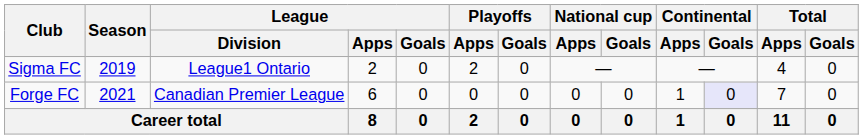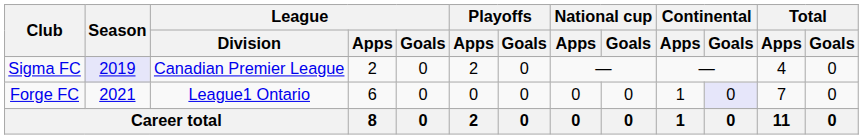Sigma FC | Season: no background -> lavender background
Sigma FC | League / Division: League1 Ontario -> Canadian Premier League
Forge FC | League / Division: Canadian Premier League -> League1 Ontario
